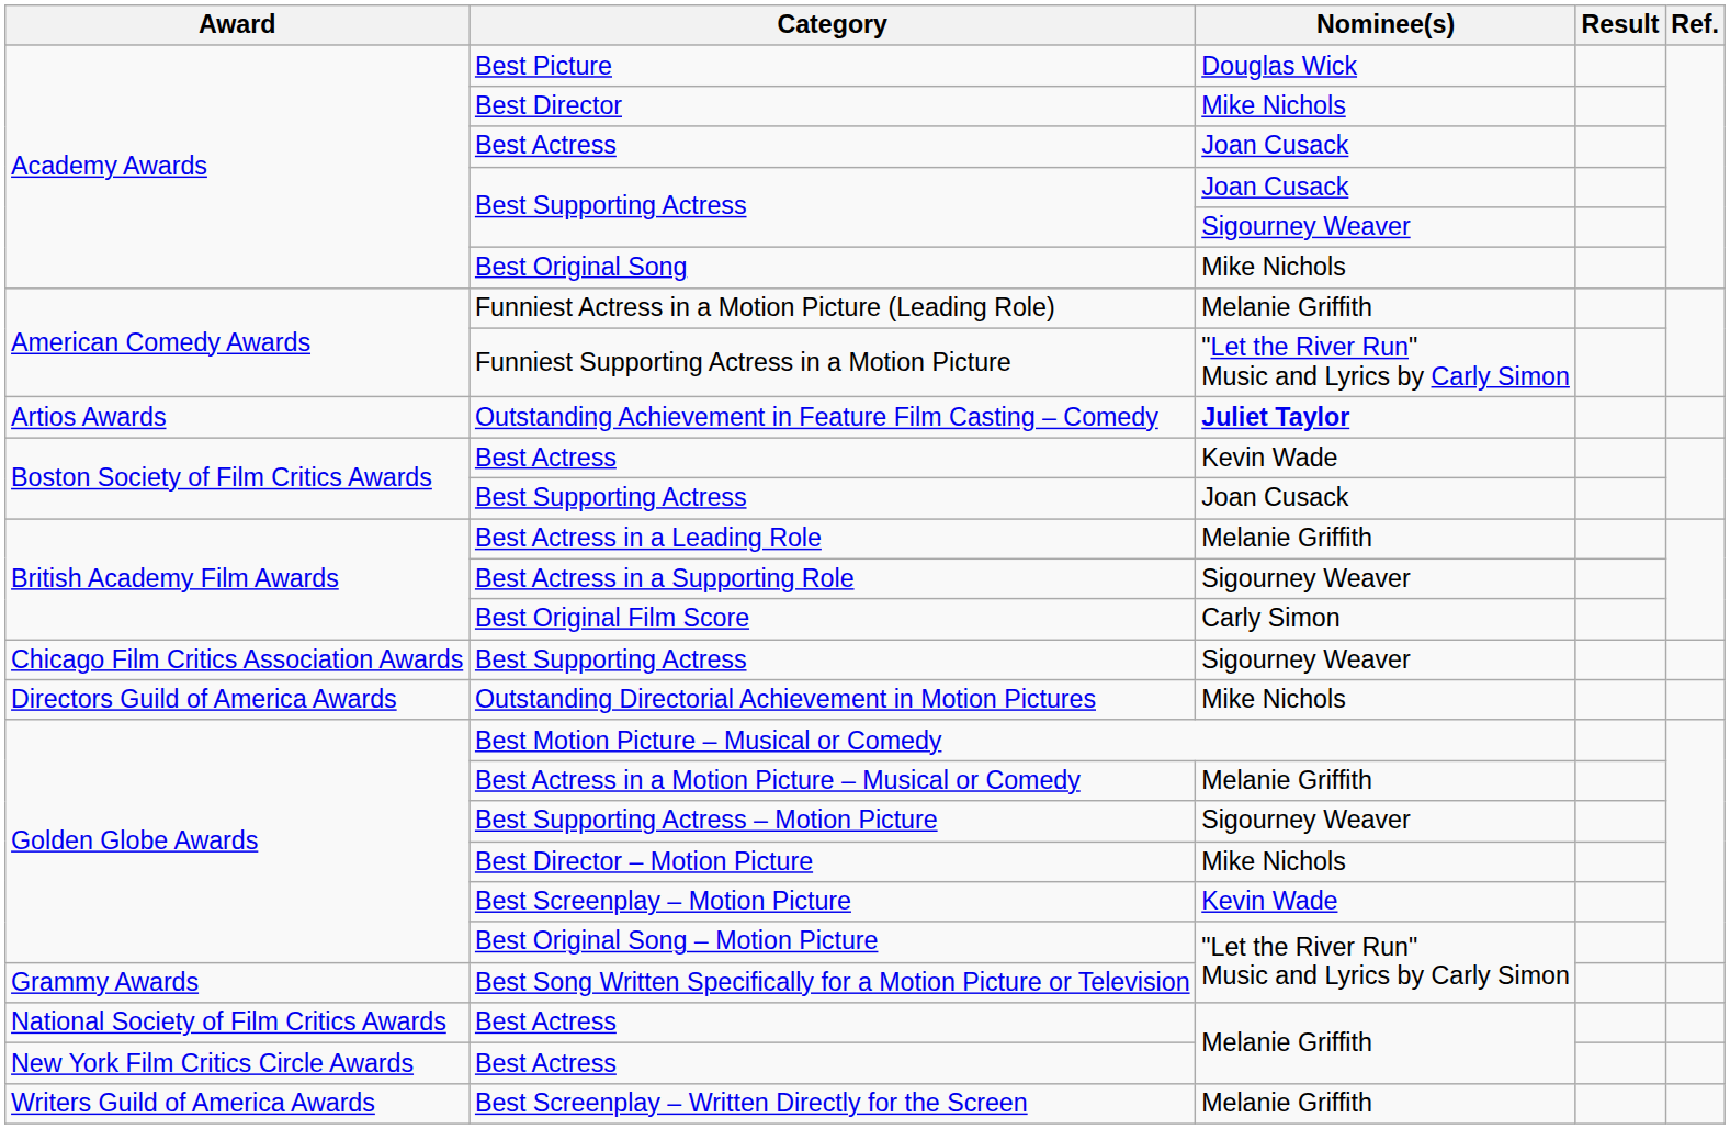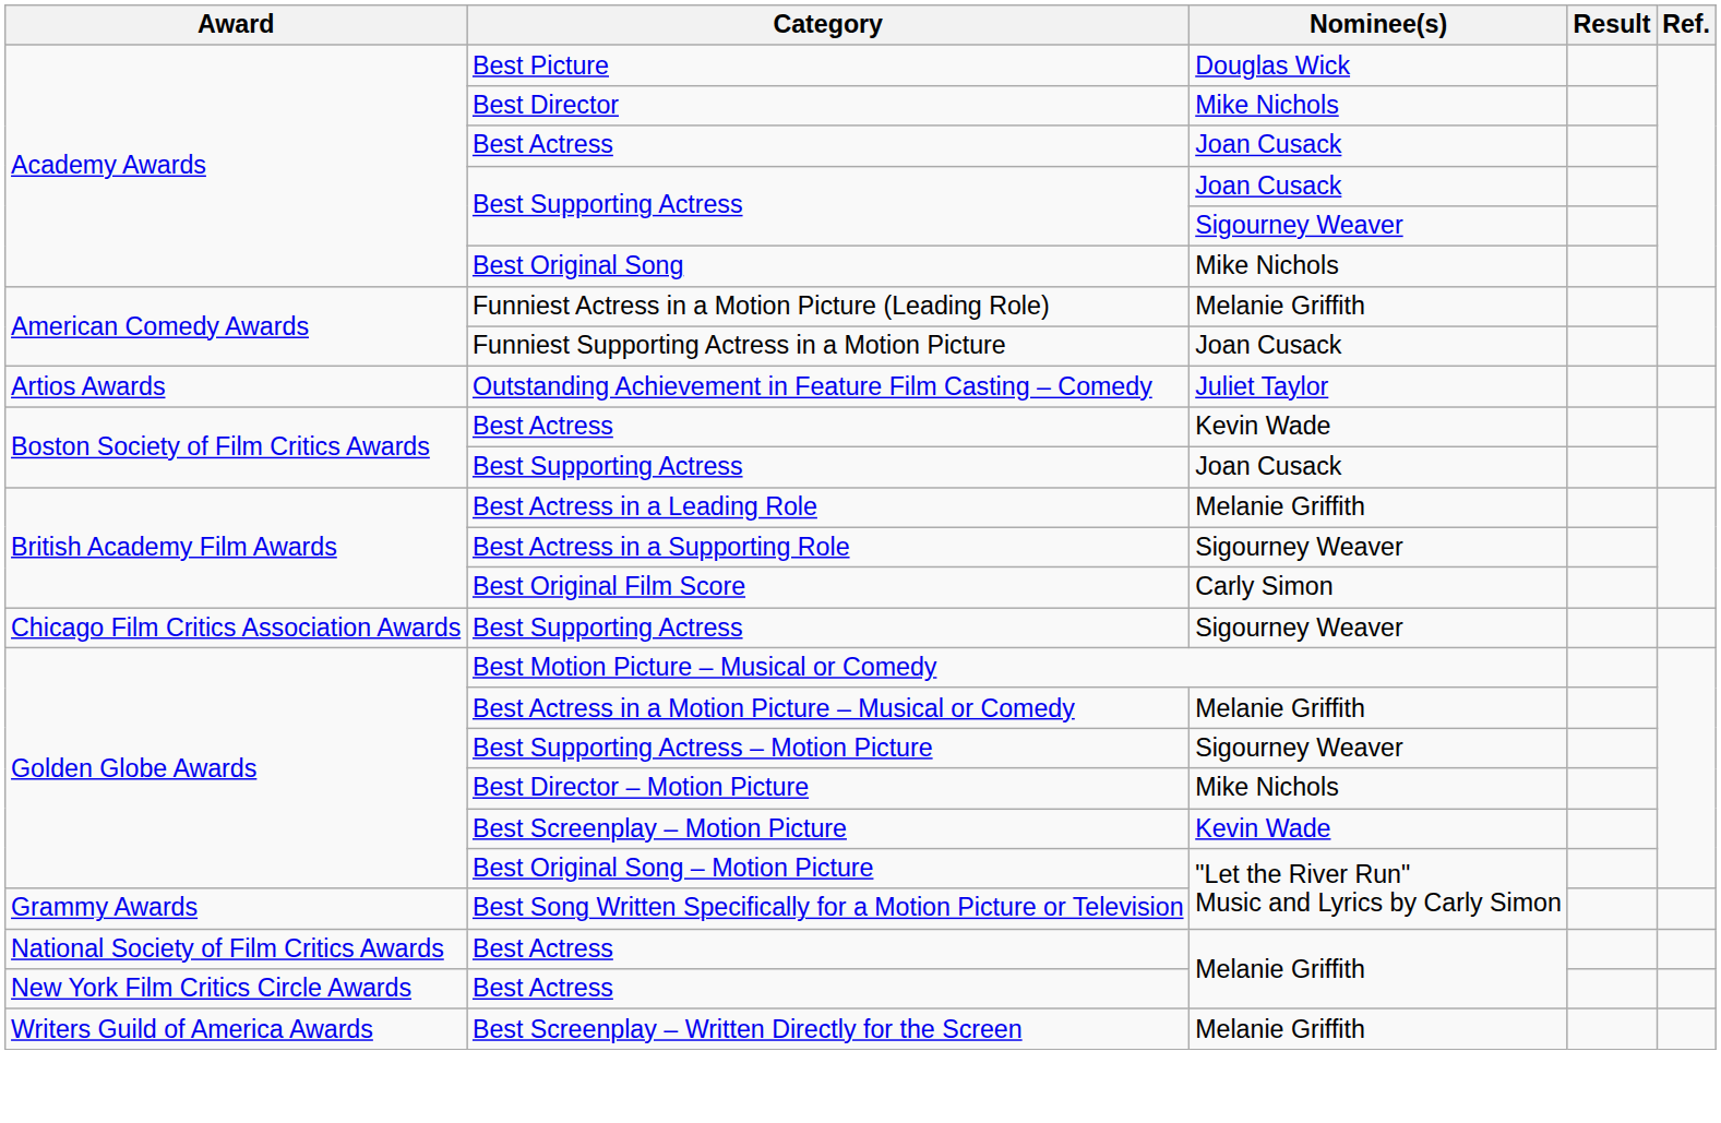Funniest Supporting Actress in a Motion Picture | Nominee(s): "Let the River Run" Music and Lyrics by Carly Simon -> Joan Cusack
Outstanding Achievement in Feature Film Casting – Comedy | Nominee(s): bold -> normal
- row: Directors Guild of America Awards | Outstanding Directorial Achievement in Motion Pictures | Mike Nichols
